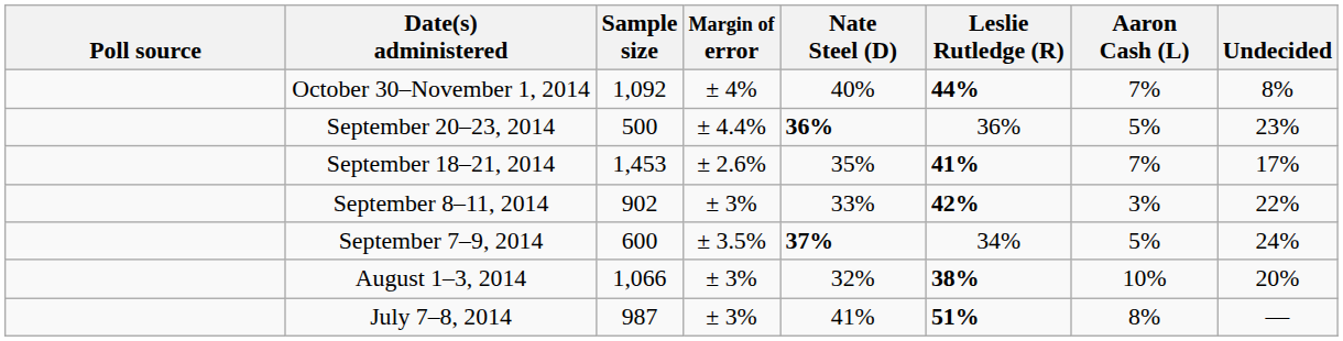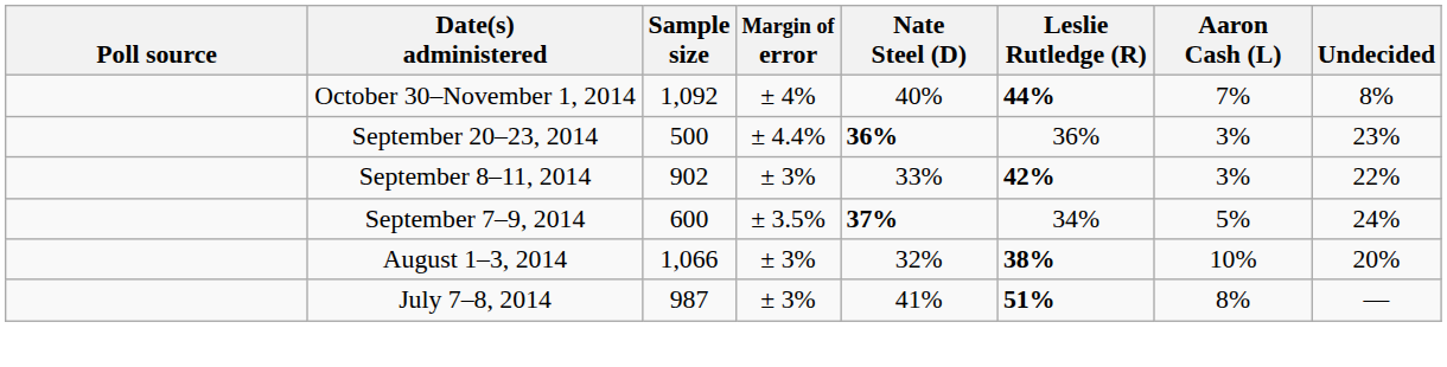September 20–23, 2014 | Aaron Cash (L): 5% -> 3%
- row: September 18–21, 2014 | 1,453 | ± 2.6% | 35% | 41% | 7% | 17%
